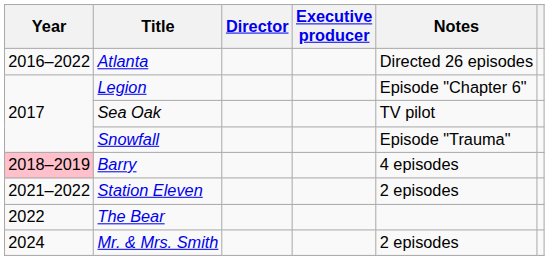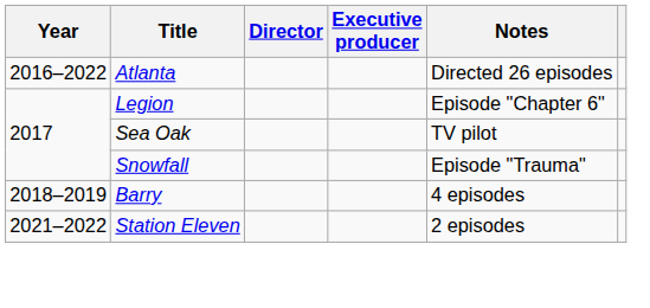Barry | Year: pink background -> no background
- row: 2022 | The Bear
- row: 2024 | Mr. & Mrs. Smith | 2 episodes
